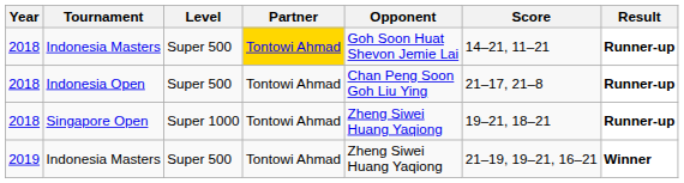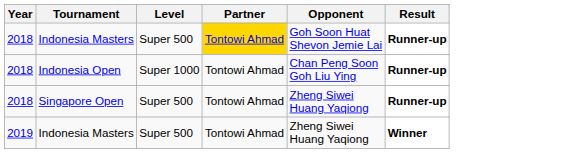- column: Score | 14–21, 11–21 | 21–17, 21–8 | 19–21, 18–21 | 21–19, 19–21, 16–21
Indonesia Open | Level: Super 500 -> Super 1000
Singapore Open | Level: Super 1000 -> Super 500
